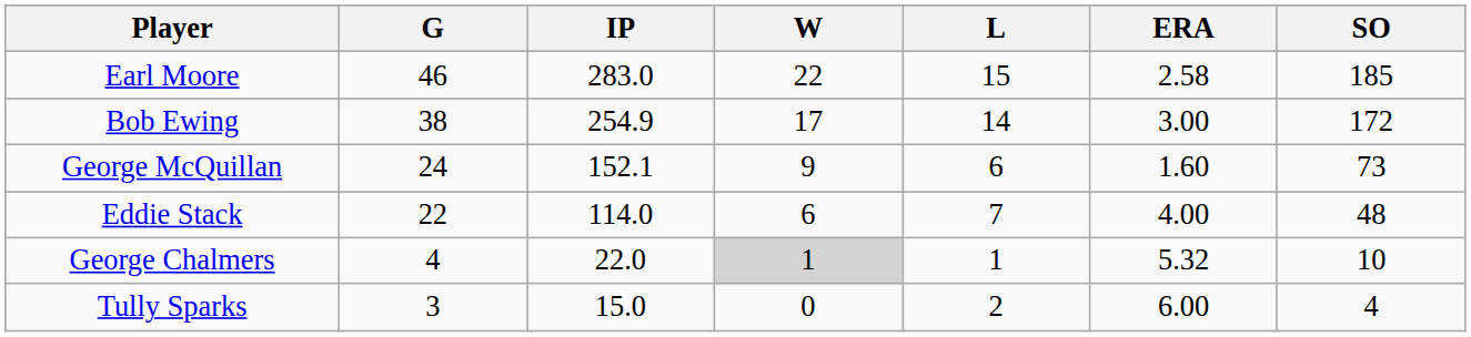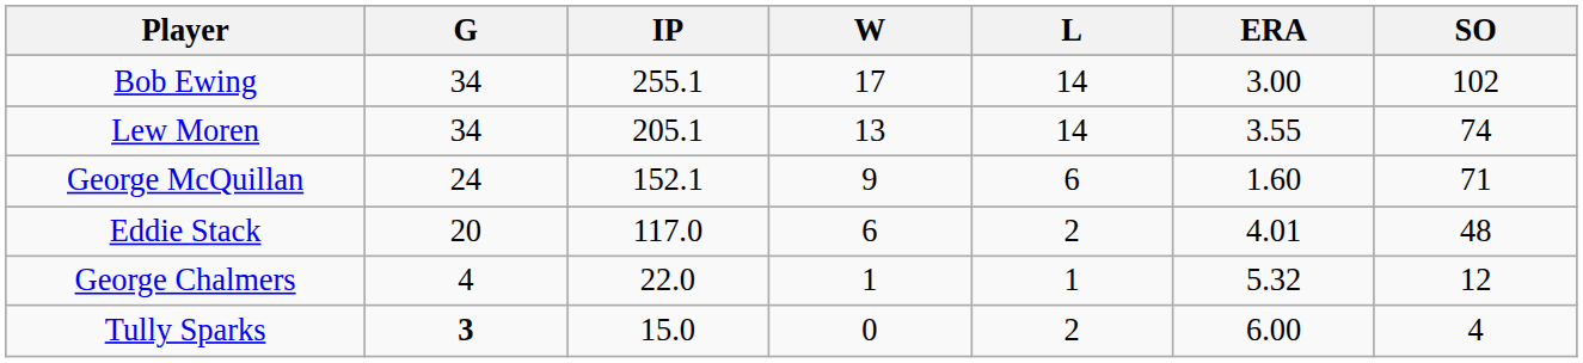- row: Earl Moore | 46 | 283.0 | 22 | 15 | 2.58 | 185
Bob Ewing | G: 38 -> 34
Bob Ewing | IP: 254.9 -> 255.1
Bob Ewing | SO: 172 -> 102
+ row: Lew Moren | 34 | 205.1 | 13 | 14 | 3.55 | 74
George McQuillan | SO: 73 -> 71
Eddie Stack | G: 22 -> 20
Eddie Stack | IP: 114.0 -> 117.0
Eddie Stack | L: 7 -> 2
Eddie Stack | ERA: 4.00 -> 4.01
George Chalmers | W: lightgrey background -> no background
George Chalmers | SO: 10 -> 12
Tully Sparks | G: normal -> bold
